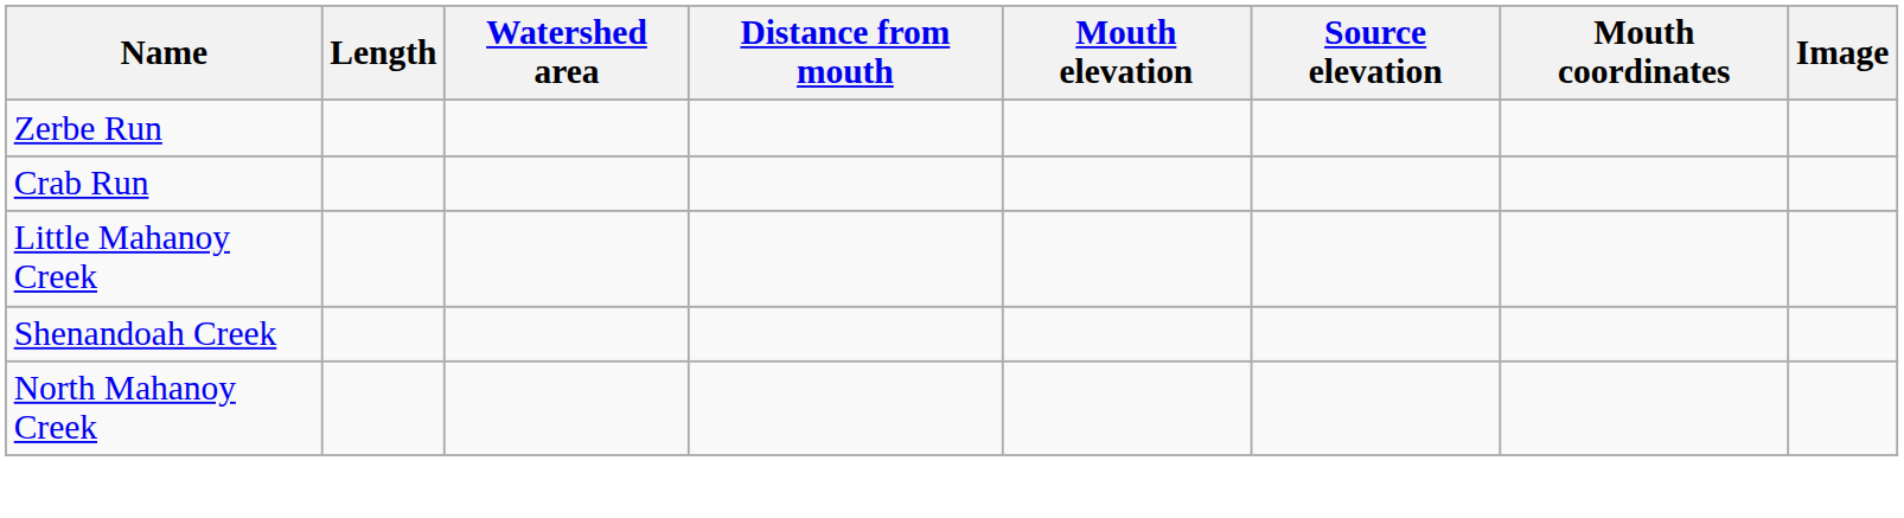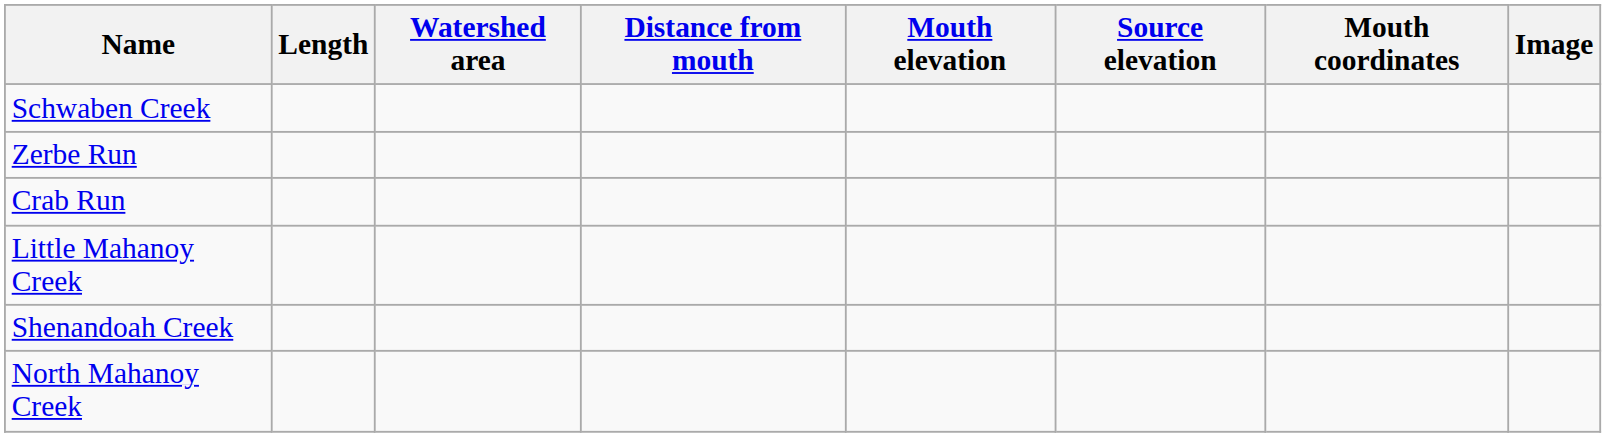+ row: Schwaben Creek
